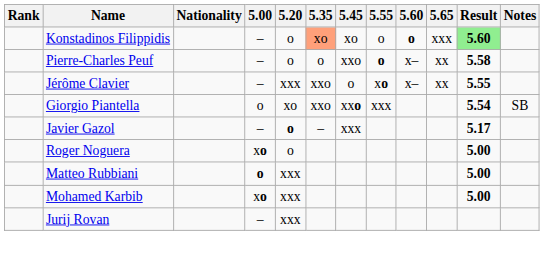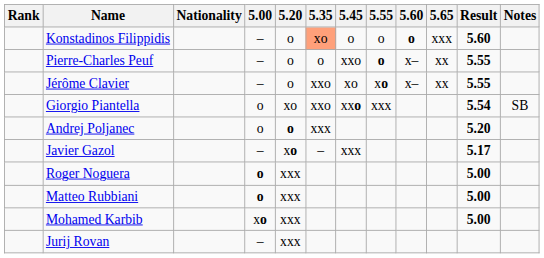Konstadinos Filippidis | 5.45: xo -> o
Konstadinos Filippidis | Result: lightgreen background -> no background
Pierre-Charles Peuf | Result: 5.58 -> 5.55
Jérôme Clavier | 5.20: xxx -> o
Jérôme Clavier | 5.45: o -> xo
+ row: Andrej Poljanec | o | o | xxx | 5.20
Javier Gazol | 5.20: o -> xo
Roger Noguera | 5.00: xo -> o
Roger Noguera | 5.20: o -> xxx
